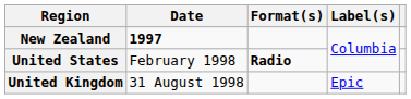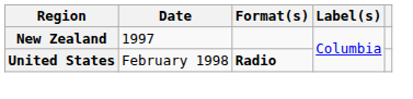New Zealand | Date: bold -> normal
- row: United Kingdom | 31 August 1998 | Epic
